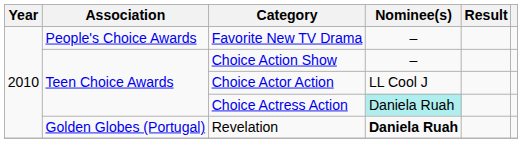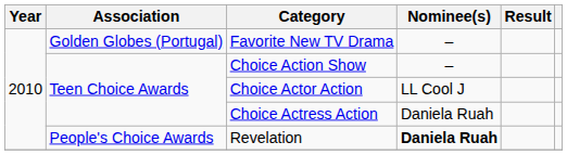Favorite New TV Drama | Association: People's Choice Awards -> Golden Globes (Portugal)
Choice Actress Action | Nominee(s): paleturquoise background -> no background
Revelation | Association: Golden Globes (Portugal) -> People's Choice Awards
